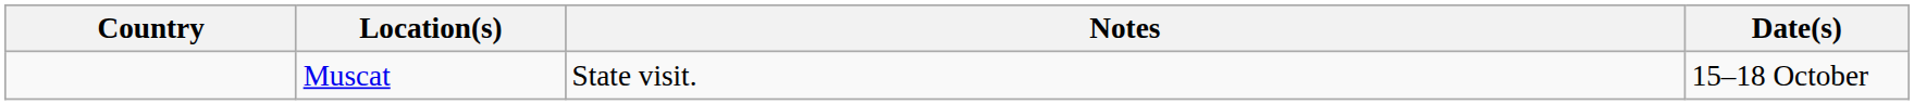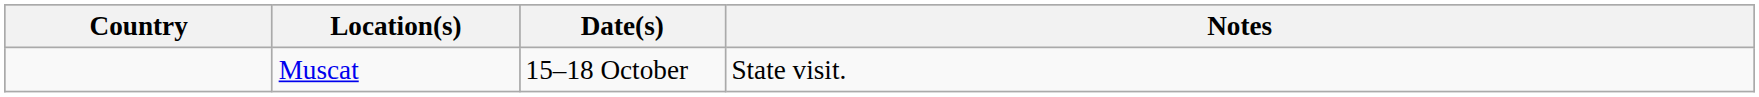columns swapped: Date(s) <-> Notes
